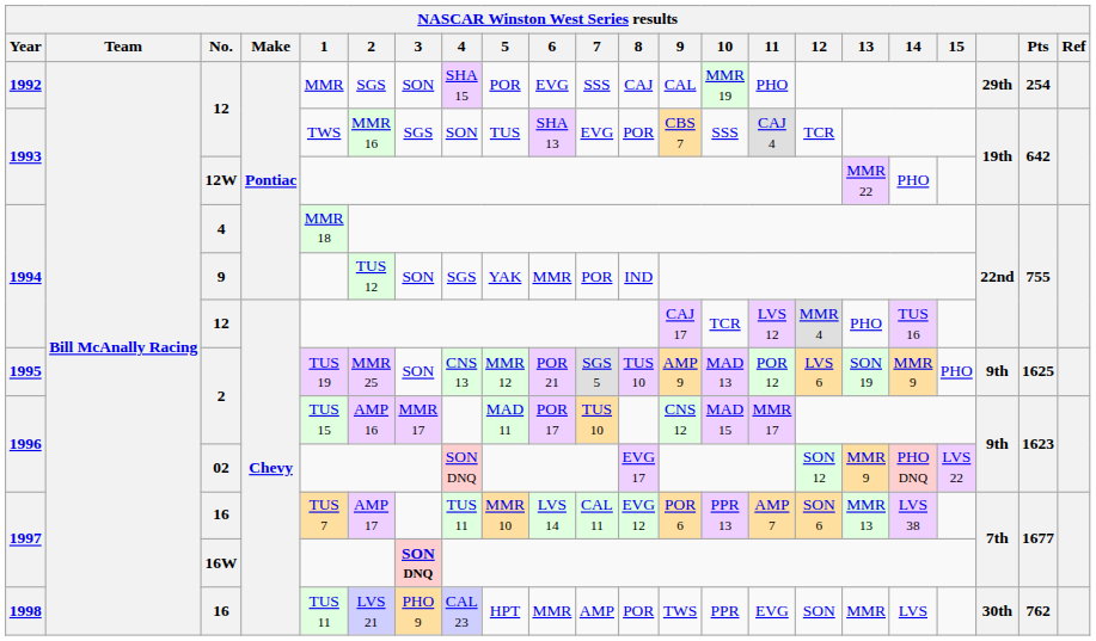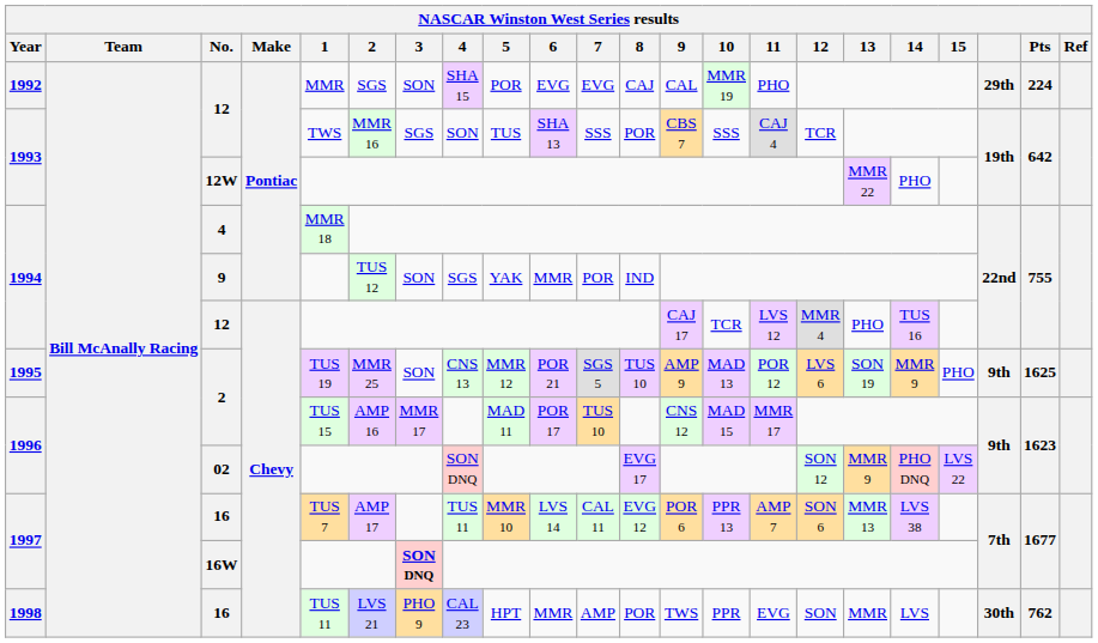1992 / 12 | 7: SSS -> EVG
1992 / 12 | Pts: 254 -> 224
1993 / 12 | 7: EVG -> SSS
